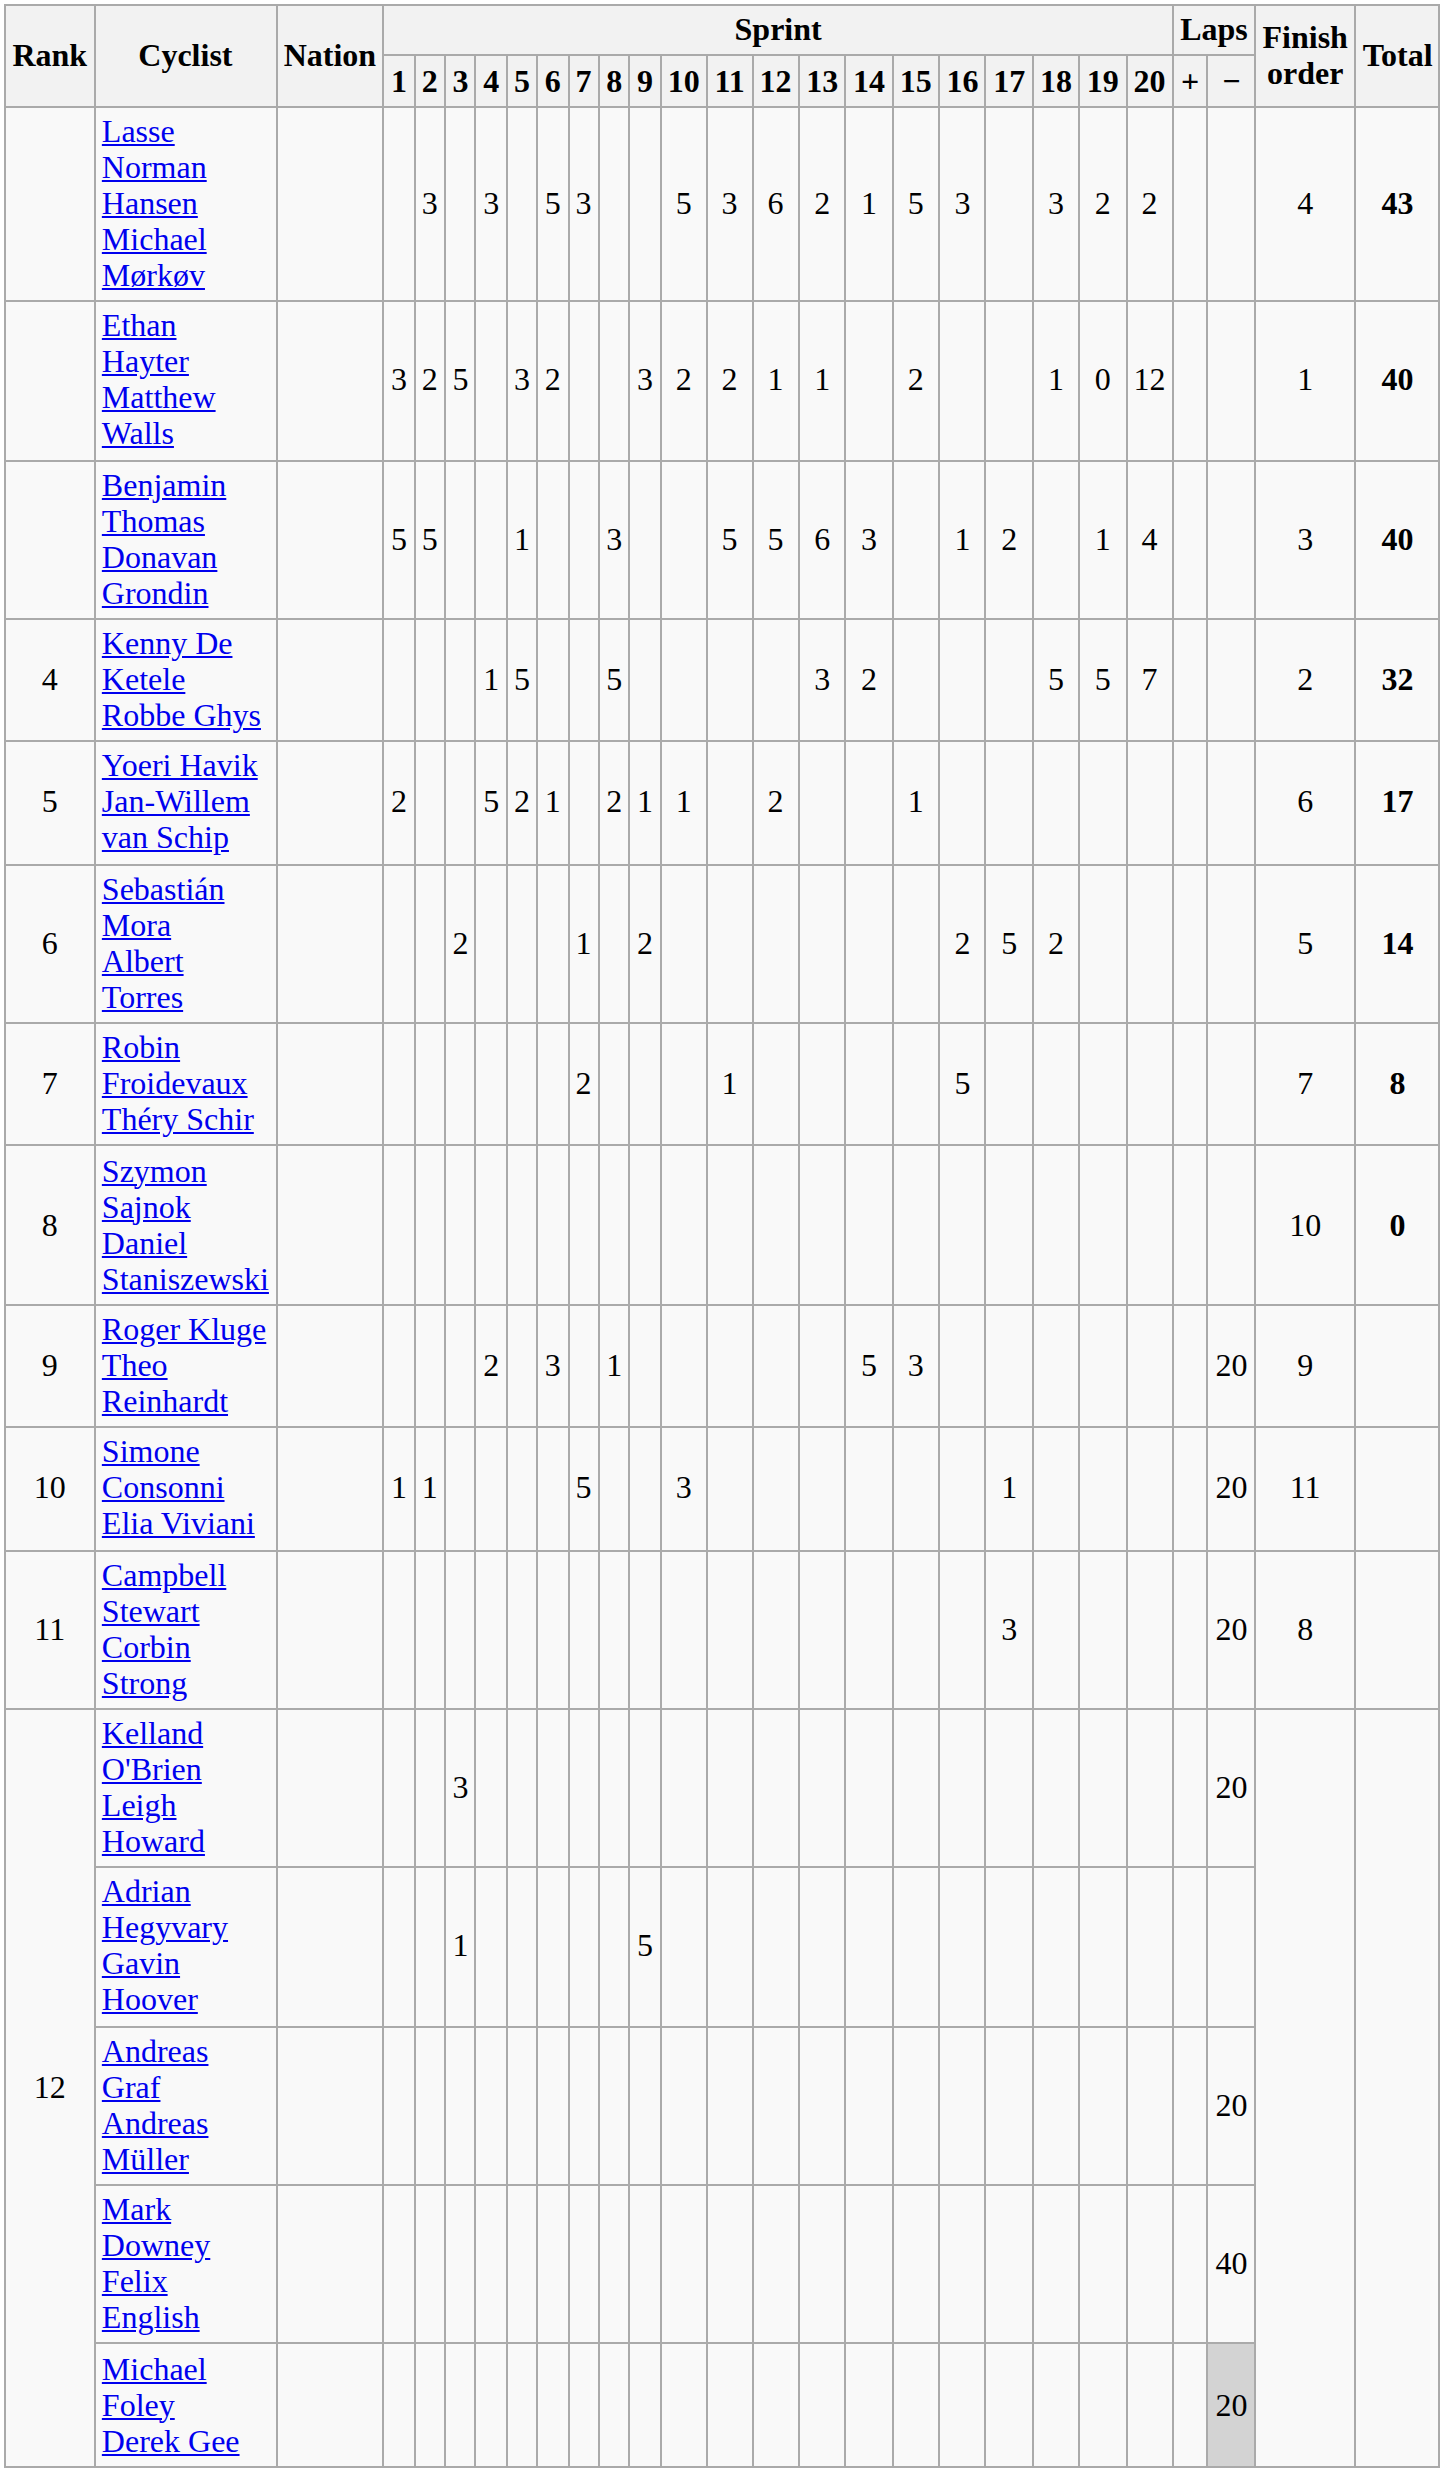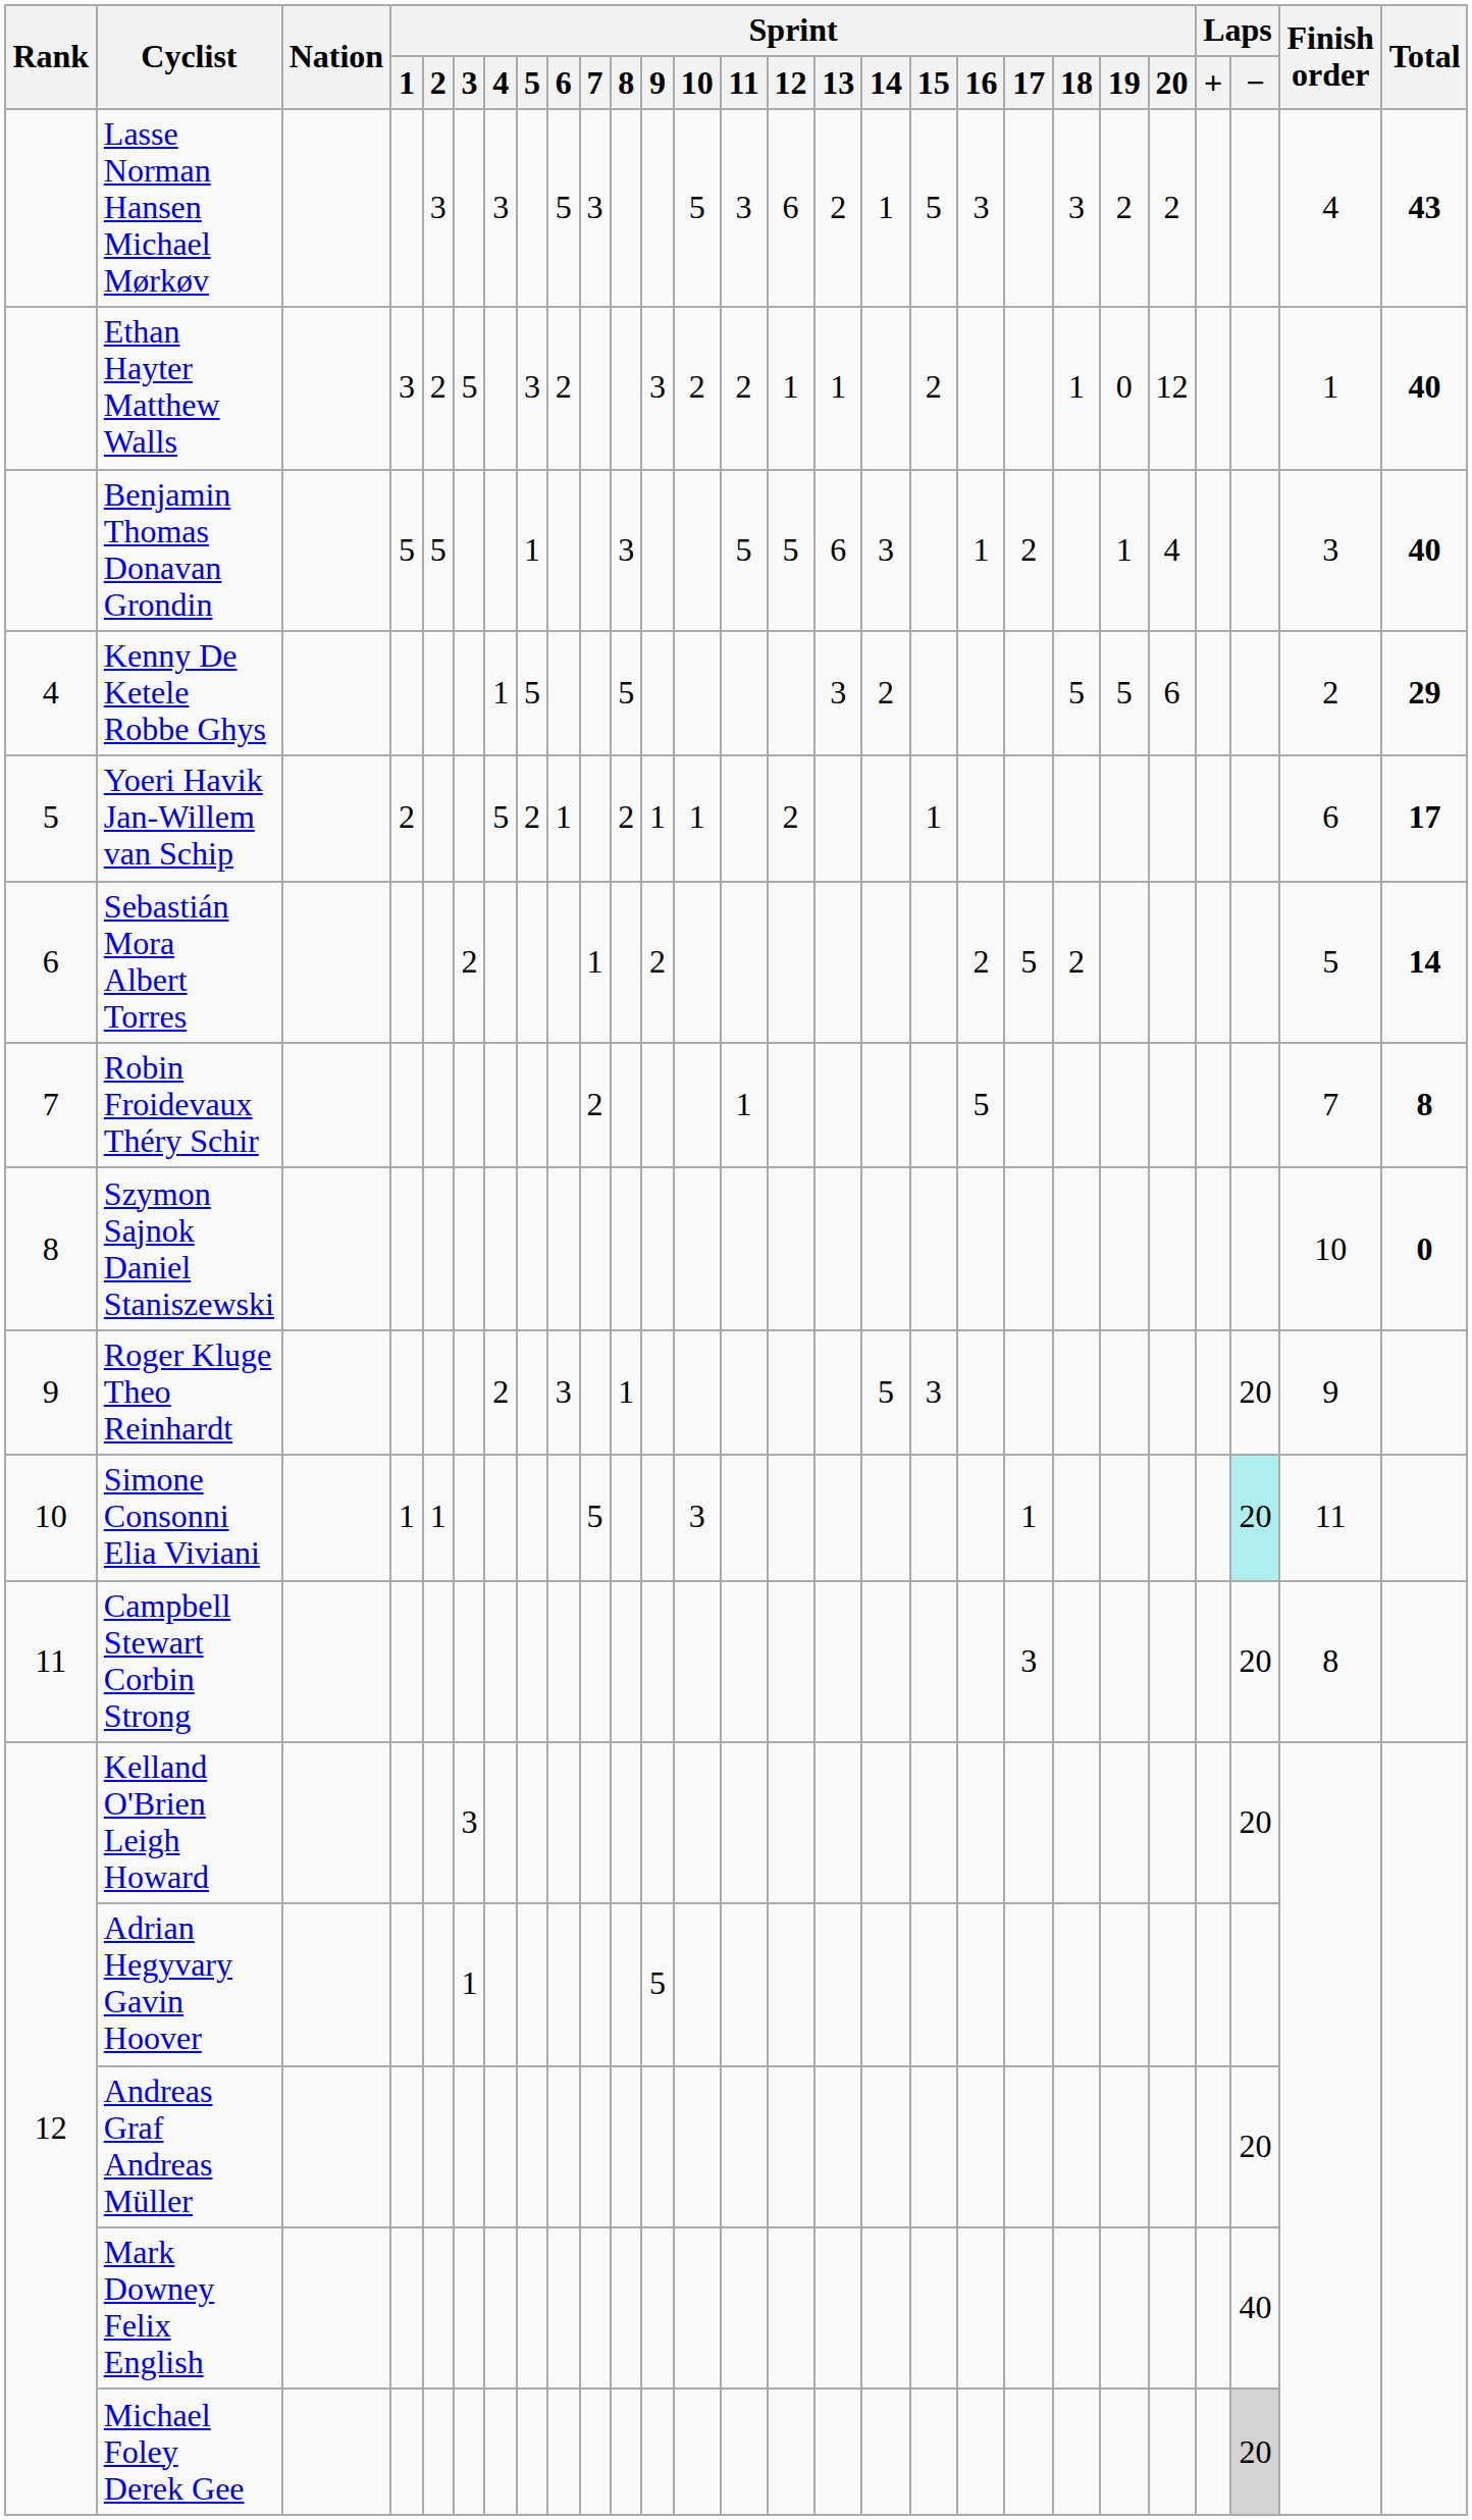Kenny De Ketele Robbe Ghys | Sprint / 20: 7 -> 6
Kenny De Ketele Robbe Ghys | Total: 32 -> 29
Simone Consonni Elia Viviani | Laps / −: no background -> paleturquoise background
